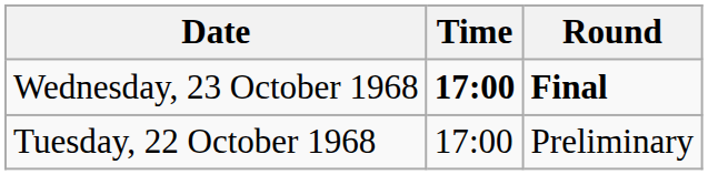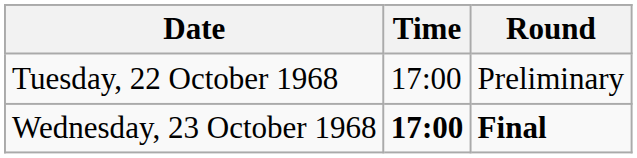rows swapped: Tuesday, 22 October 1968 <-> Wednesday, 23 October 1968
